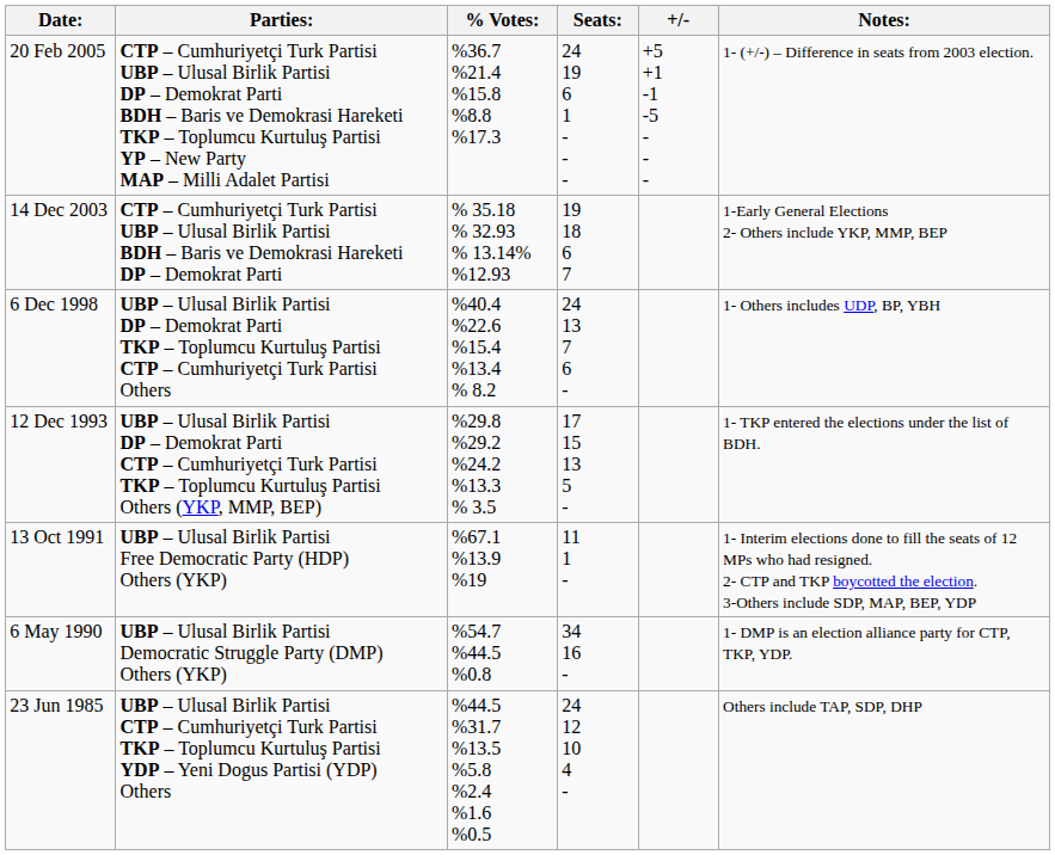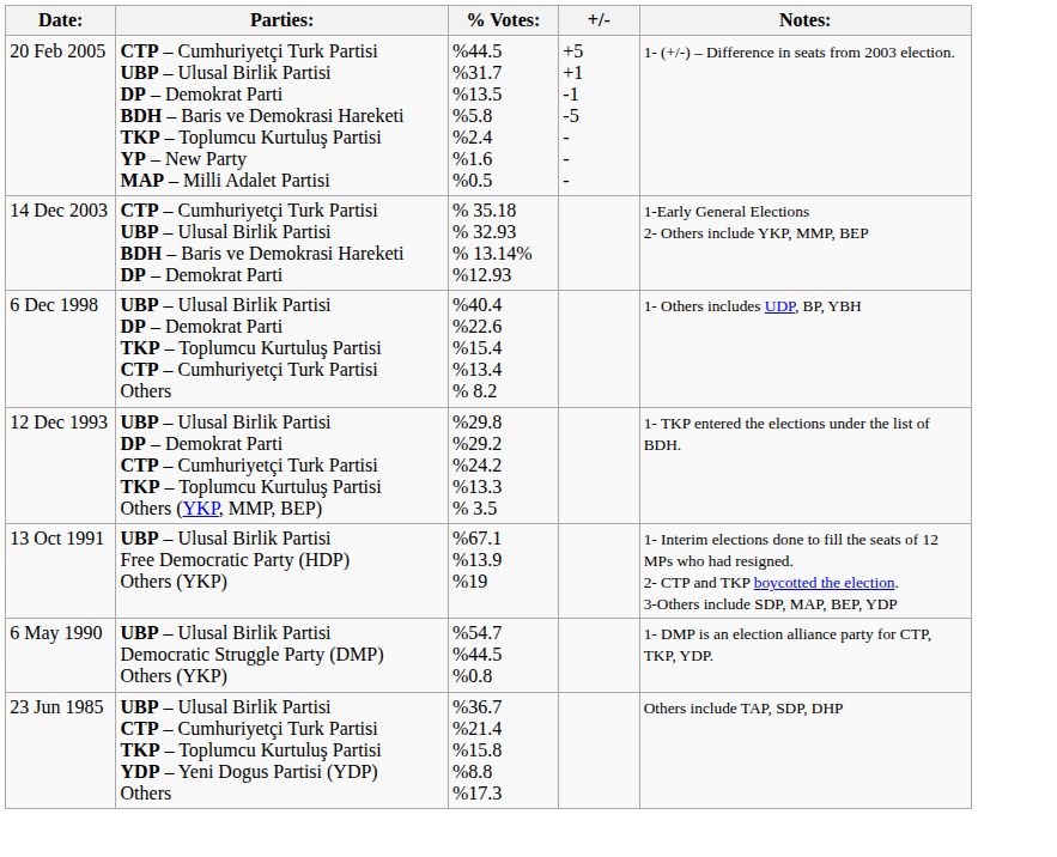- column: Seats: | 24 19 6 1 - - - | 19 18 6 7 | 24 13 7 6 - | 17 15 13 5 - | 11 1 - | 34 16 - | 24 12 10 4 -
20 Feb 2005 | % Votes:: %36.7 %21.4 %15.8 %8.8 %17.3 -> %44.5 %31.7 %13.5 %5.8 %2.4 %1.6 %0.5
23 Jun 1985 | % Votes:: %44.5 %31.7 %13.5 %5.8 %2.4 %1.6 %0.5 -> %36.7 %21.4 %15.8 %8.8 %17.3
